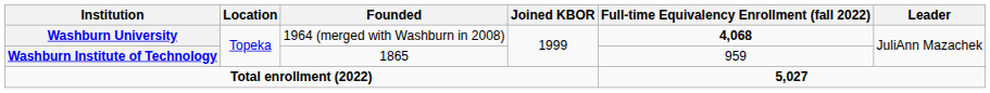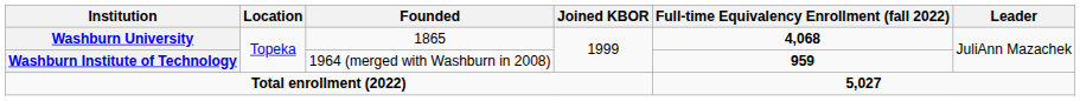Washburn University | Founded: 1964 (merged with Washburn in 2008) -> 1865
Washburn Institute of Technology | Founded: 1865 -> 1964 (merged with Washburn in 2008)
Washburn Institute of Technology | Full-time Equivalency Enrollment (fall 2022): normal -> bold
